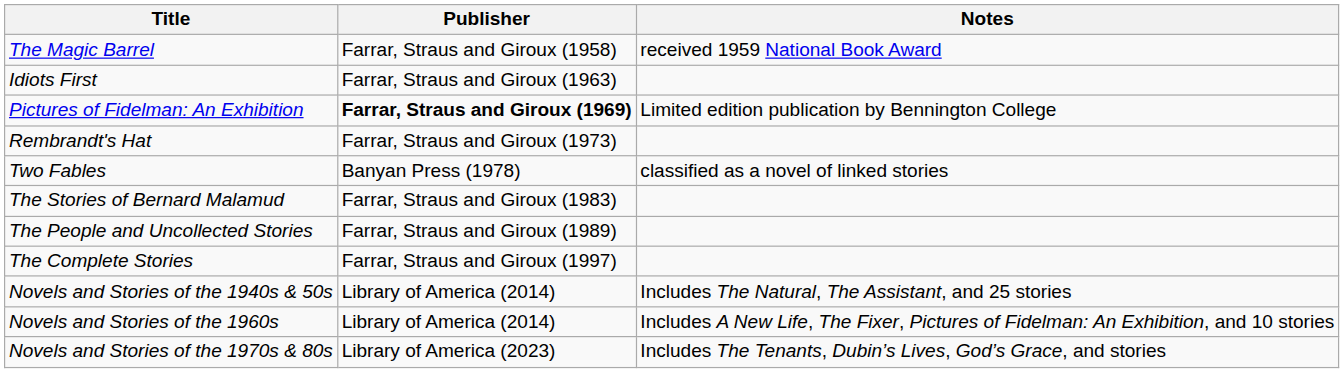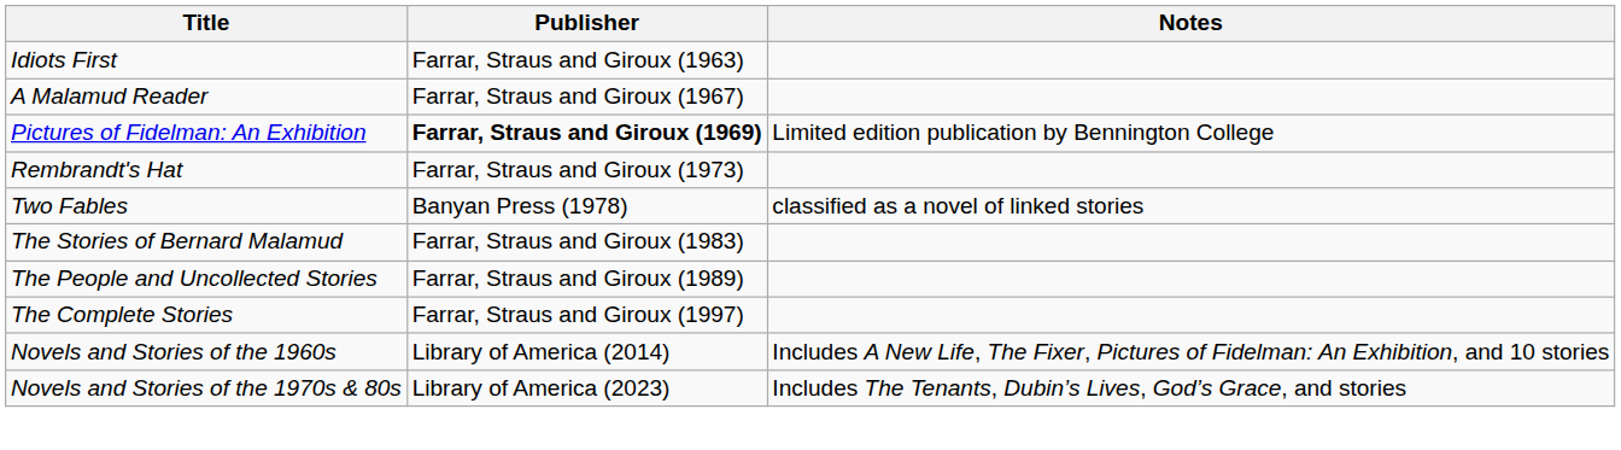- row: The Magic Barrel | Farrar, Straus and Giroux (1958) | received 1959 National Book Award
+ row: A Malamud Reader | Farrar, Straus and Giroux (1967)
- row: Novels and Stories of the 1940s & 50s | Library of America (2014) | Includes The Natural, The Assistant, and 25 stories
